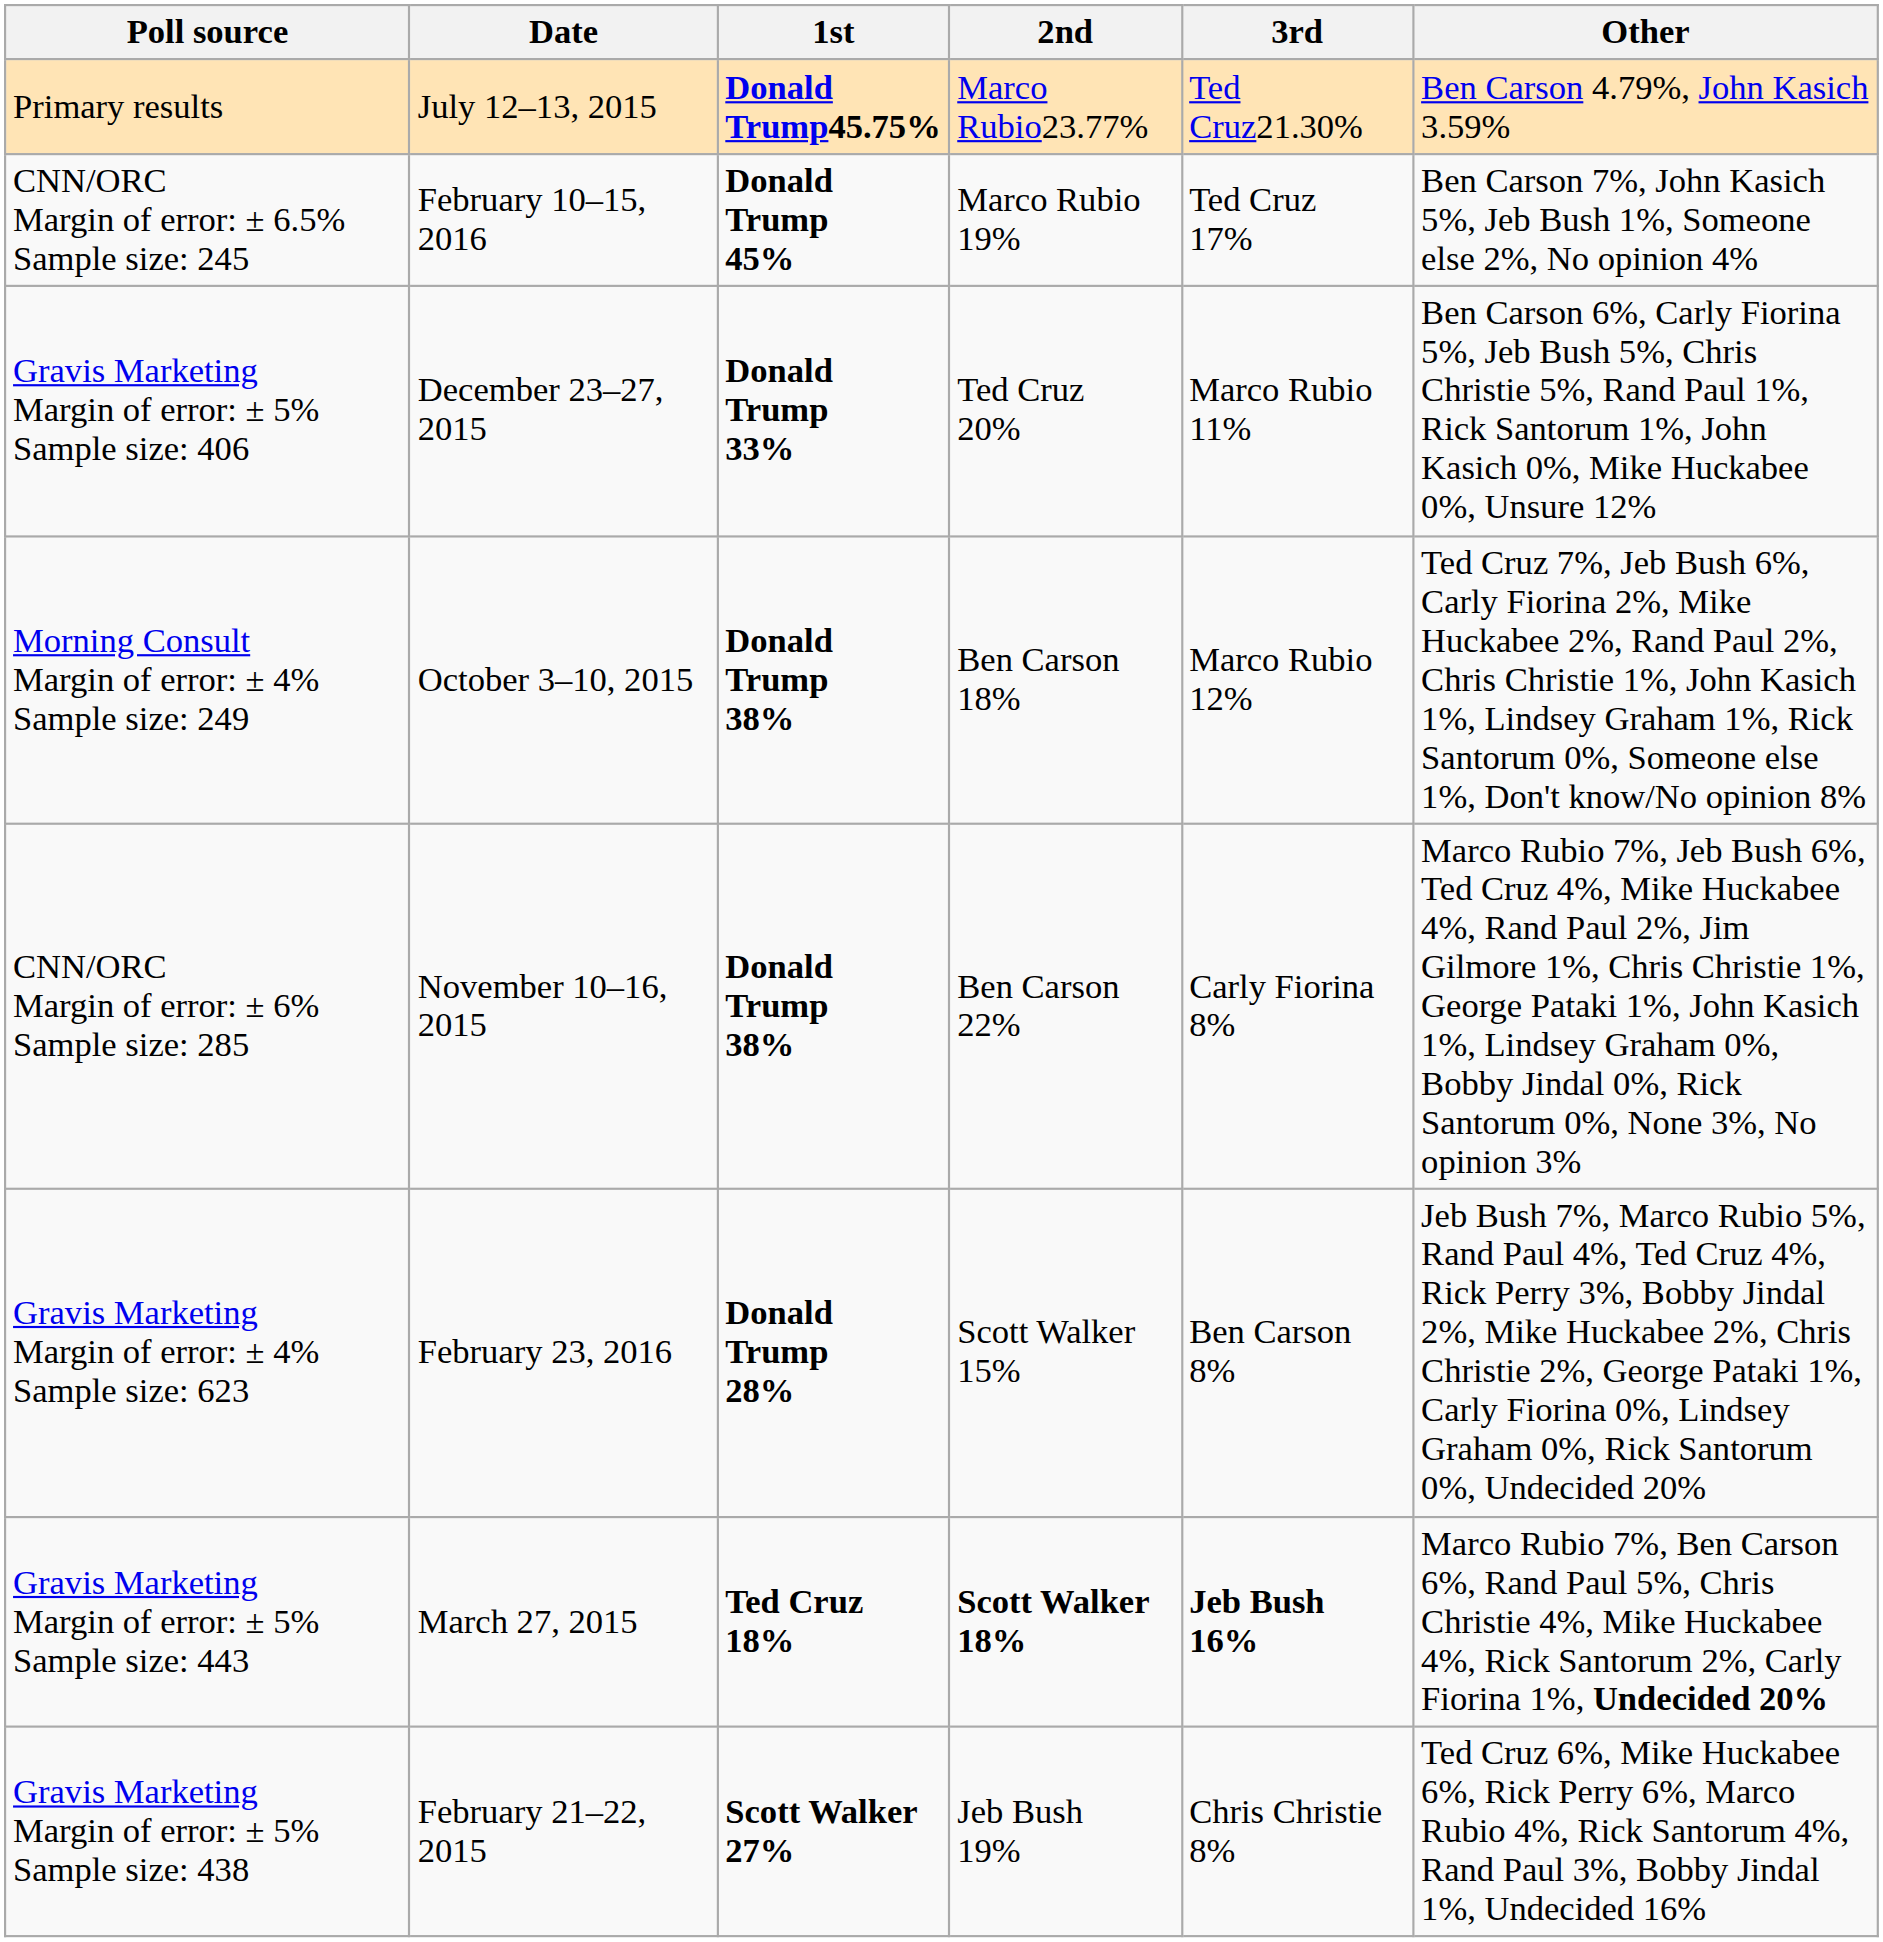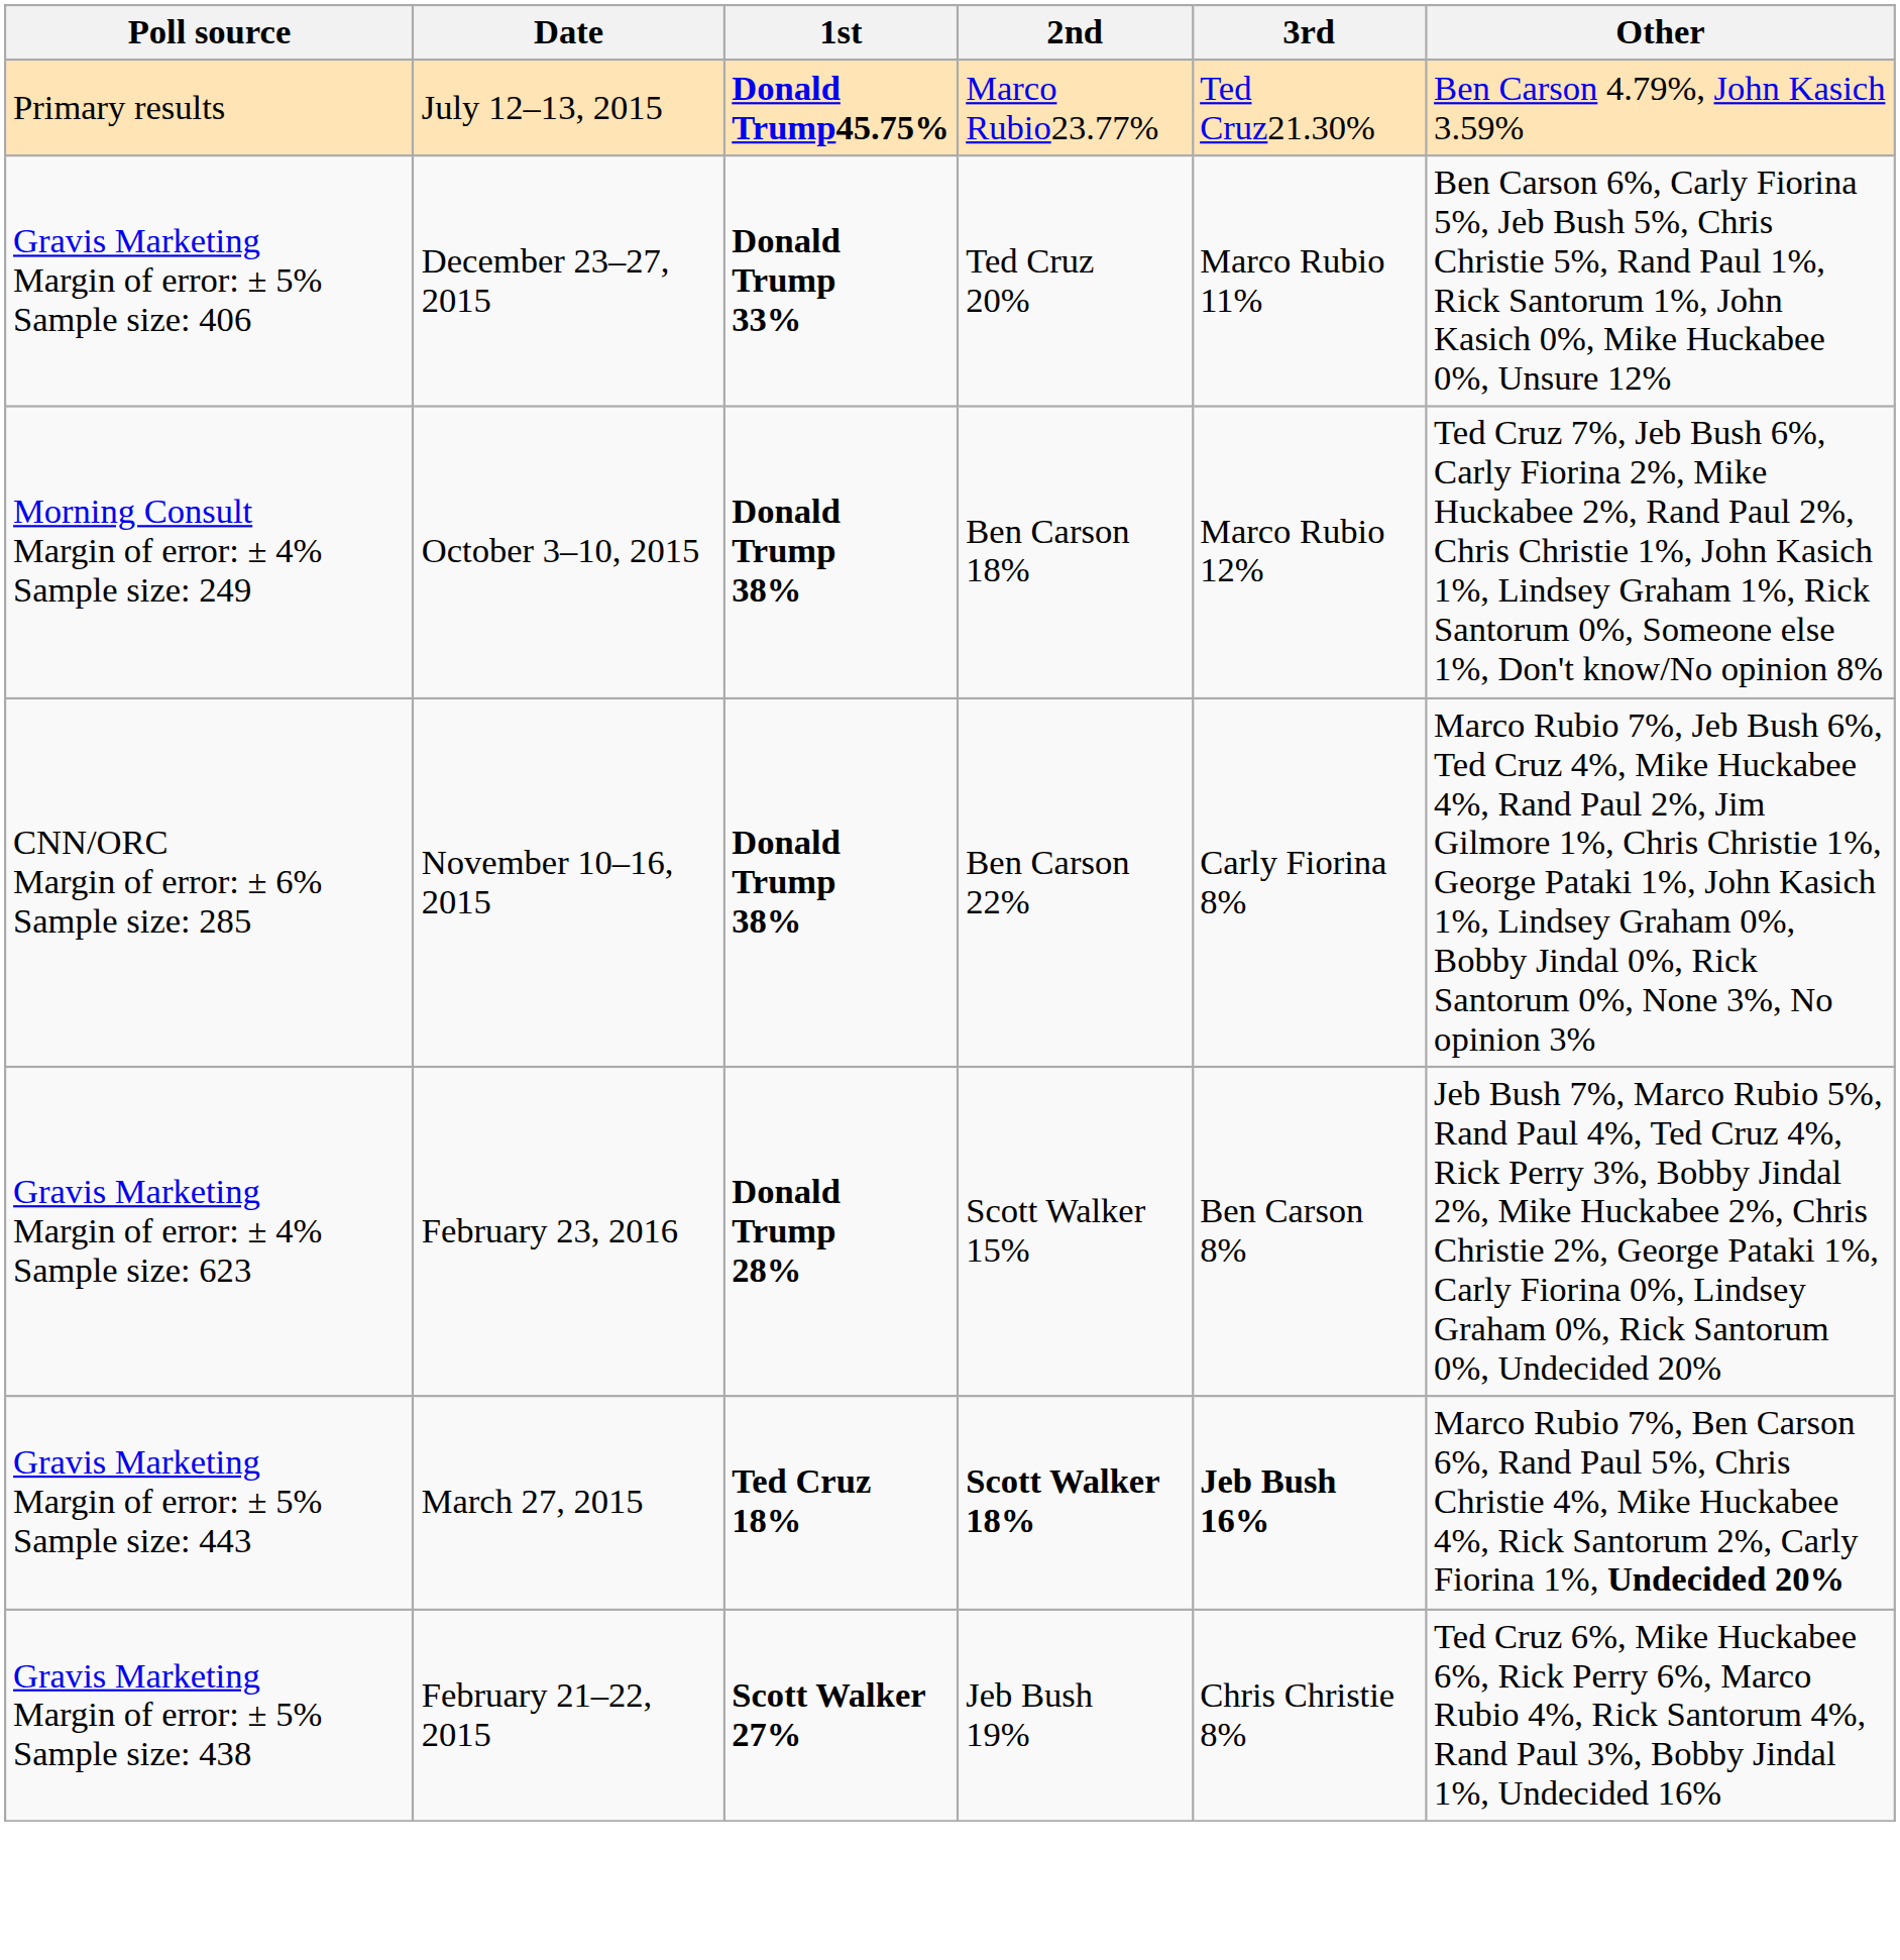- row: CNN/ORC Margin of error: ± 6.5% Sample size: 245 | February 10–15, 2016 | Donald Trump 45% | Marco Rubio 19% | Ted Cruz 17% | Ben Carson 7%, John Kasich 5%, Jeb Bush 1%, Someone else 2%, No opinion 4%
